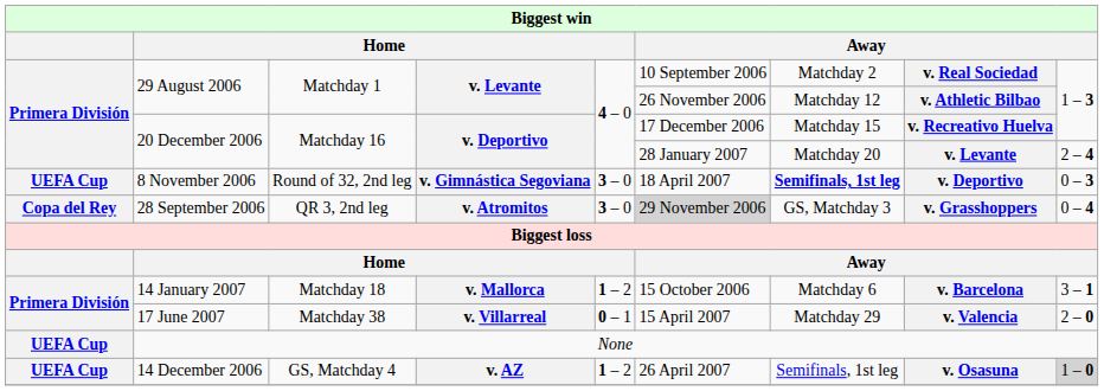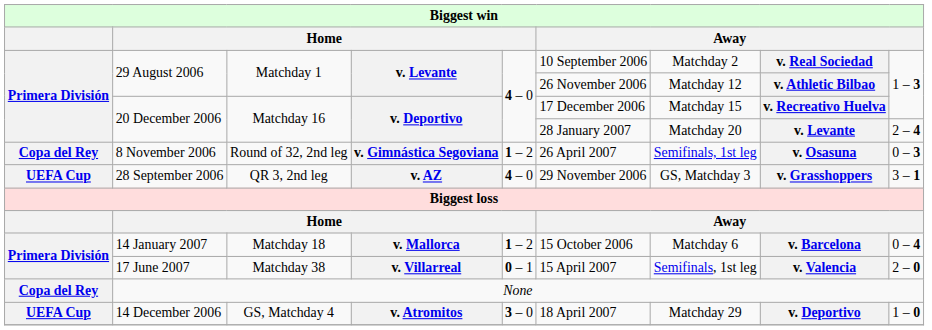8 November 2006 | column 1: UEFA Cup -> Copa del Rey
8 November 2006 | column 5: 3 – 0 -> 1 – 2
8 November 2006 | column 6: 18 April 2007 -> 26 April 2007
8 November 2006 | column 7: bold -> normal
8 November 2006 | column 8: v. Deportivo -> v. Osasuna
28 September 2006 | column 1: Copa del Rey -> UEFA Cup
28 September 2006 | column 4: v. Atromitos -> v. AZ
28 September 2006 | column 5: 3 – 0 -> 4 – 0
28 September 2006 | column 6: lightgrey background -> no background
28 September 2006 | column 9: 0 – 4 -> 3 – 1
14 January 2007 | column 9: 3 – 1 -> 0 – 4
17 June 2007 | column 7: Matchday 29 -> Semifinals, 1st leg
None | column 1: UEFA Cup -> Copa del Rey
14 December 2006 | column 4: v. AZ -> v. Atromitos
14 December 2006 | column 5: 1 – 2 -> 3 – 0
14 December 2006 | column 6: 26 April 2007 -> 18 April 2007
14 December 2006 | column 7: Semifinals, 1st leg -> Matchday 29
14 December 2006 | column 8: v. Osasuna -> v. Deportivo
14 December 2006 | column 9: lightgrey background -> no background
